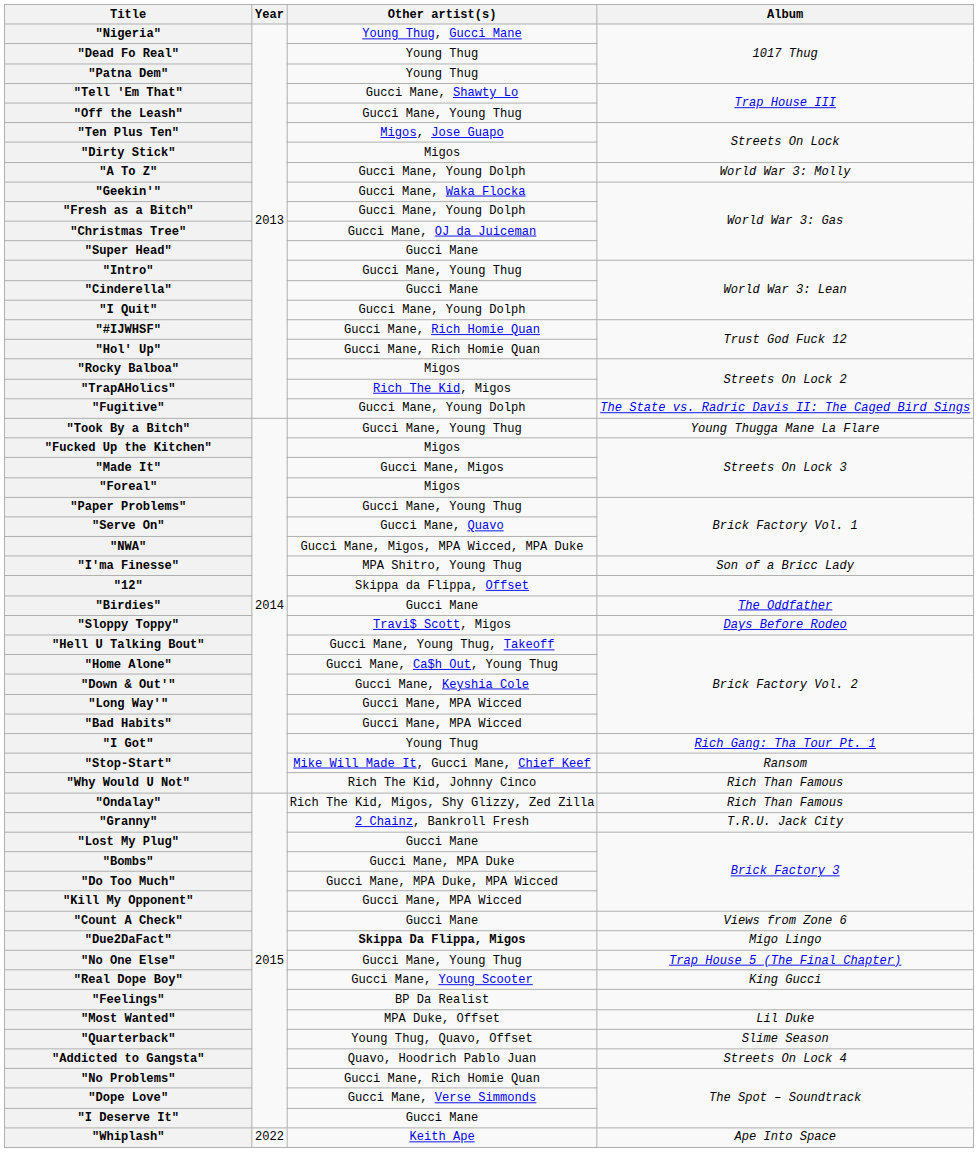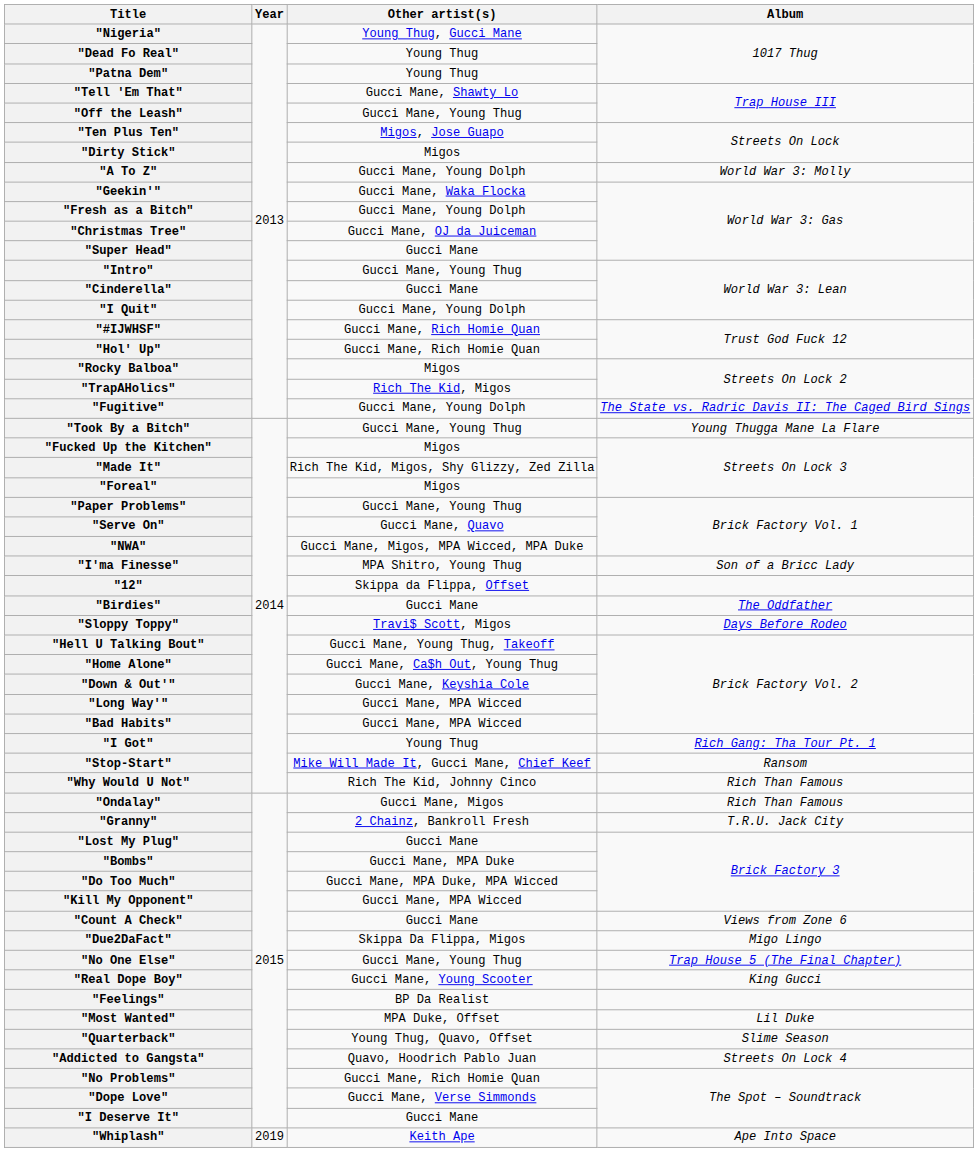"Made It" | Other artist(s): Gucci Mane, Migos -> Rich The Kid, Migos, Shy Glizzy, Zed Zilla
"Ondalay" | Other artist(s): Rich The Kid, Migos, Shy Glizzy, Zed Zilla -> Gucci Mane, Migos
"Due2DaFact" | Other artist(s): bold -> normal
"Whiplash" | Year: 2022 -> 2019
